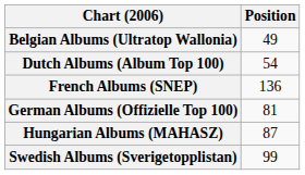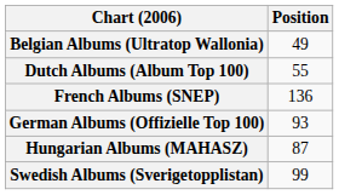Dutch Albums (Album Top 100) | Position: 54 -> 55
German Albums (Offizielle Top 100) | Position: 81 -> 93
